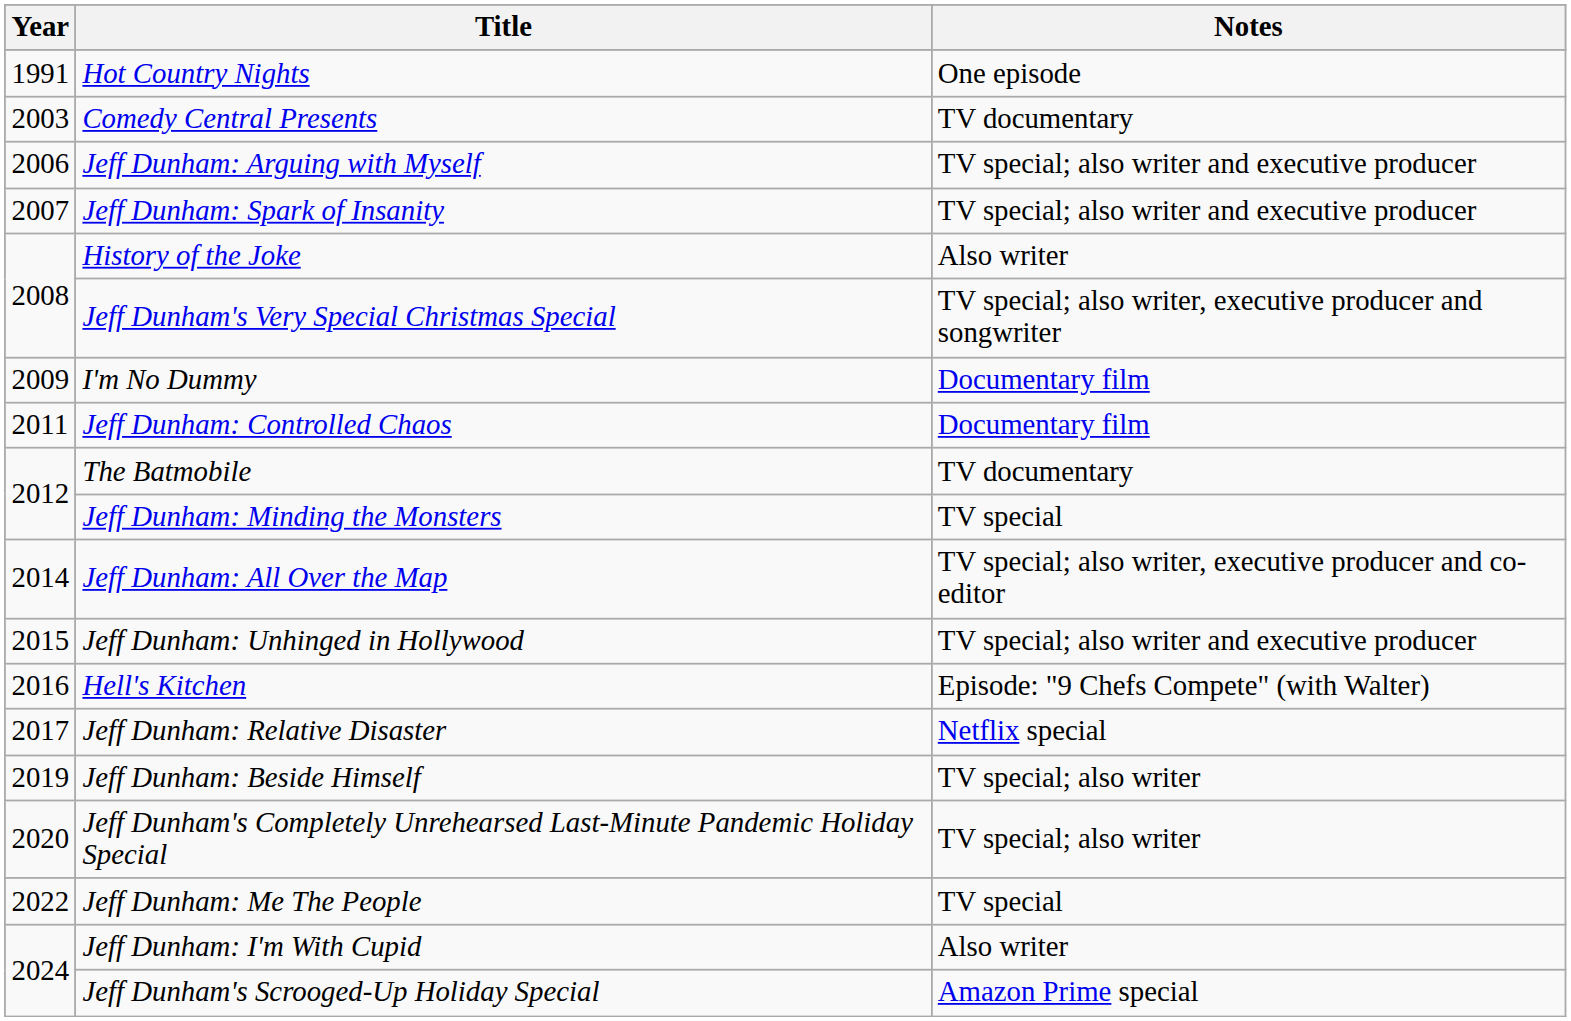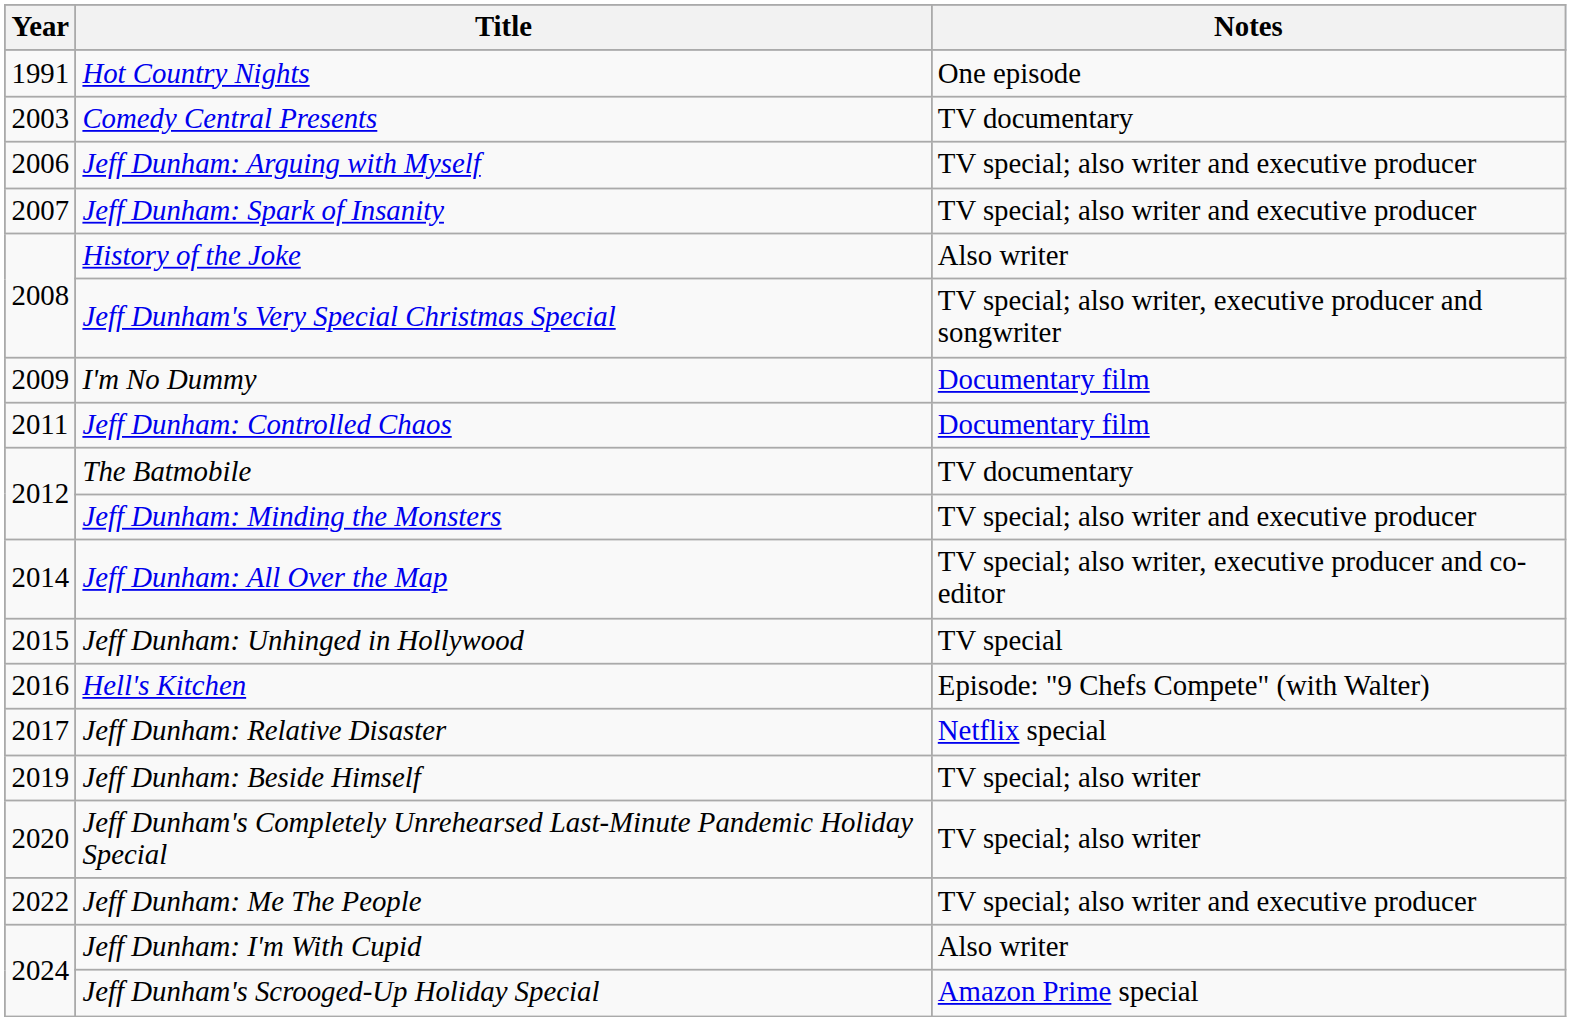Jeff Dunham: Minding the Monsters | Notes: TV special -> TV special; also writer and executive producer
Jeff Dunham: Unhinged in Hollywood | Notes: TV special; also writer and executive producer -> TV special
Jeff Dunham: Me The People | Notes: TV special -> TV special; also writer and executive producer
